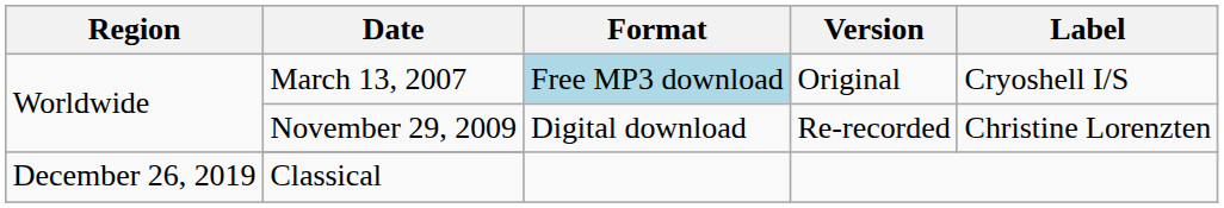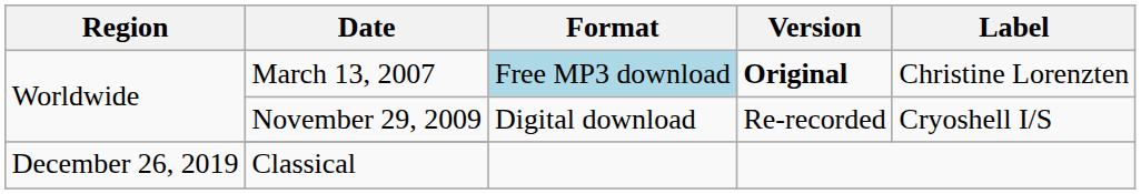March 13, 2007 | Version: normal -> bold
March 13, 2007 | Label: Cryoshell I/S -> Christine Lorenzten
November 29, 2009 | Label: Christine Lorenzten -> Cryoshell I/S
